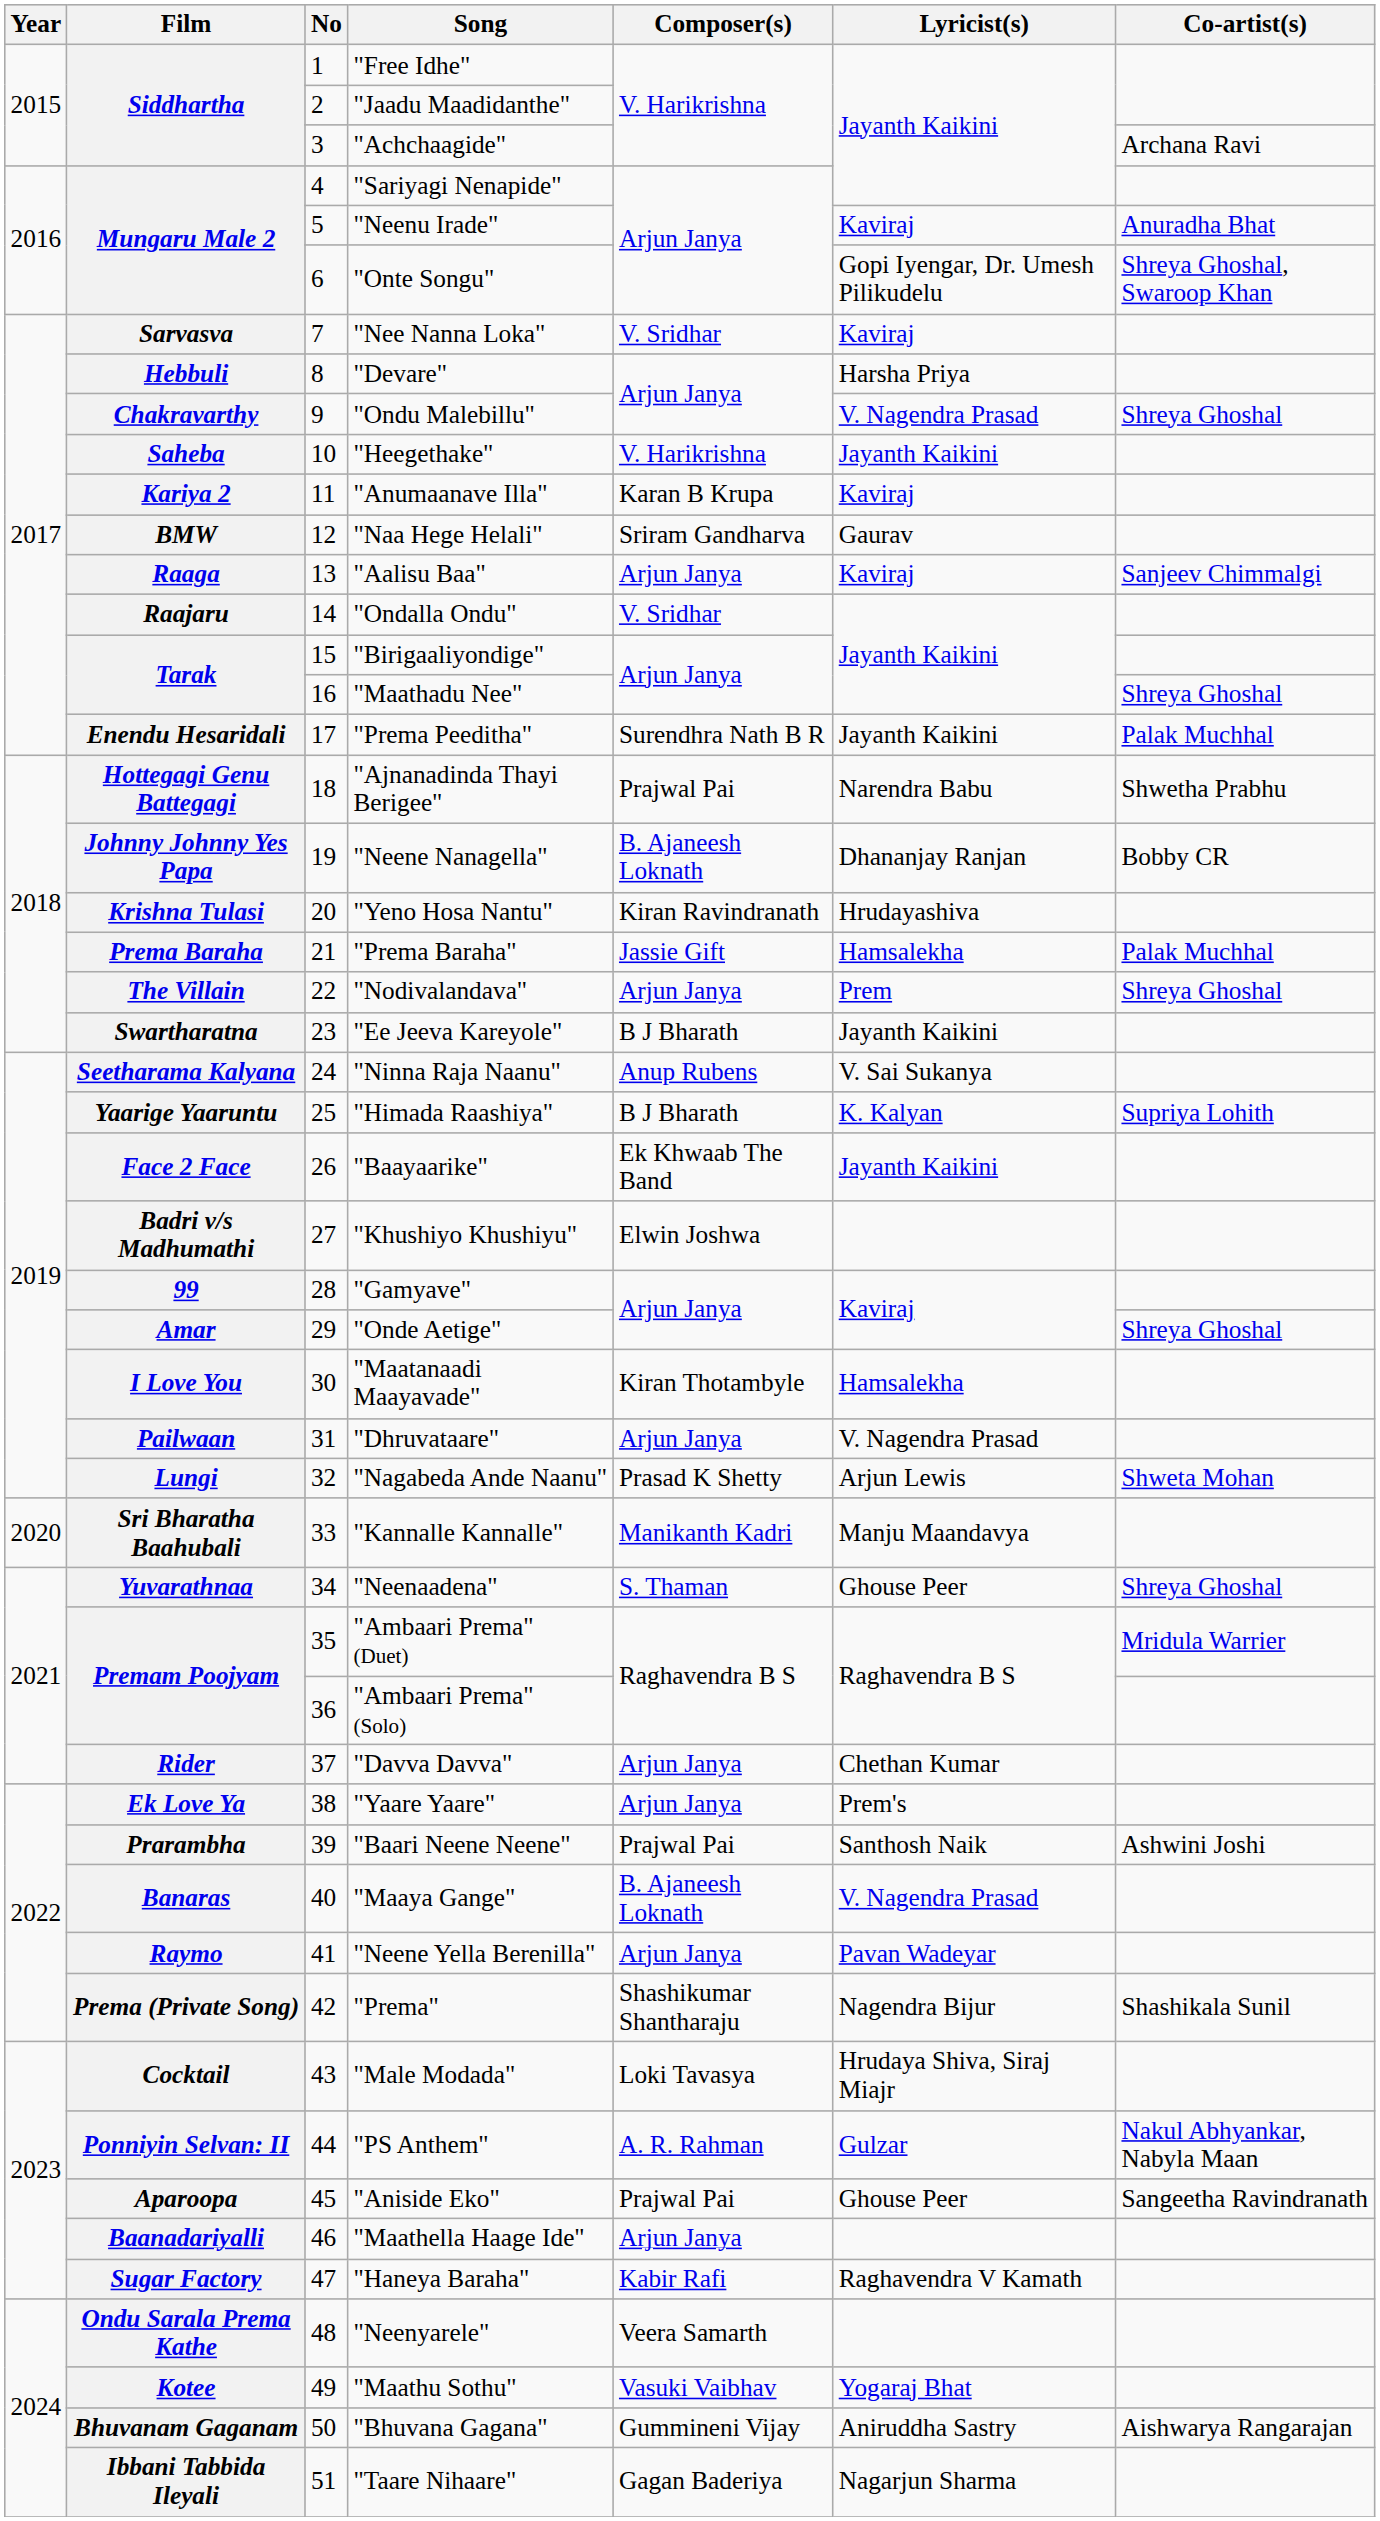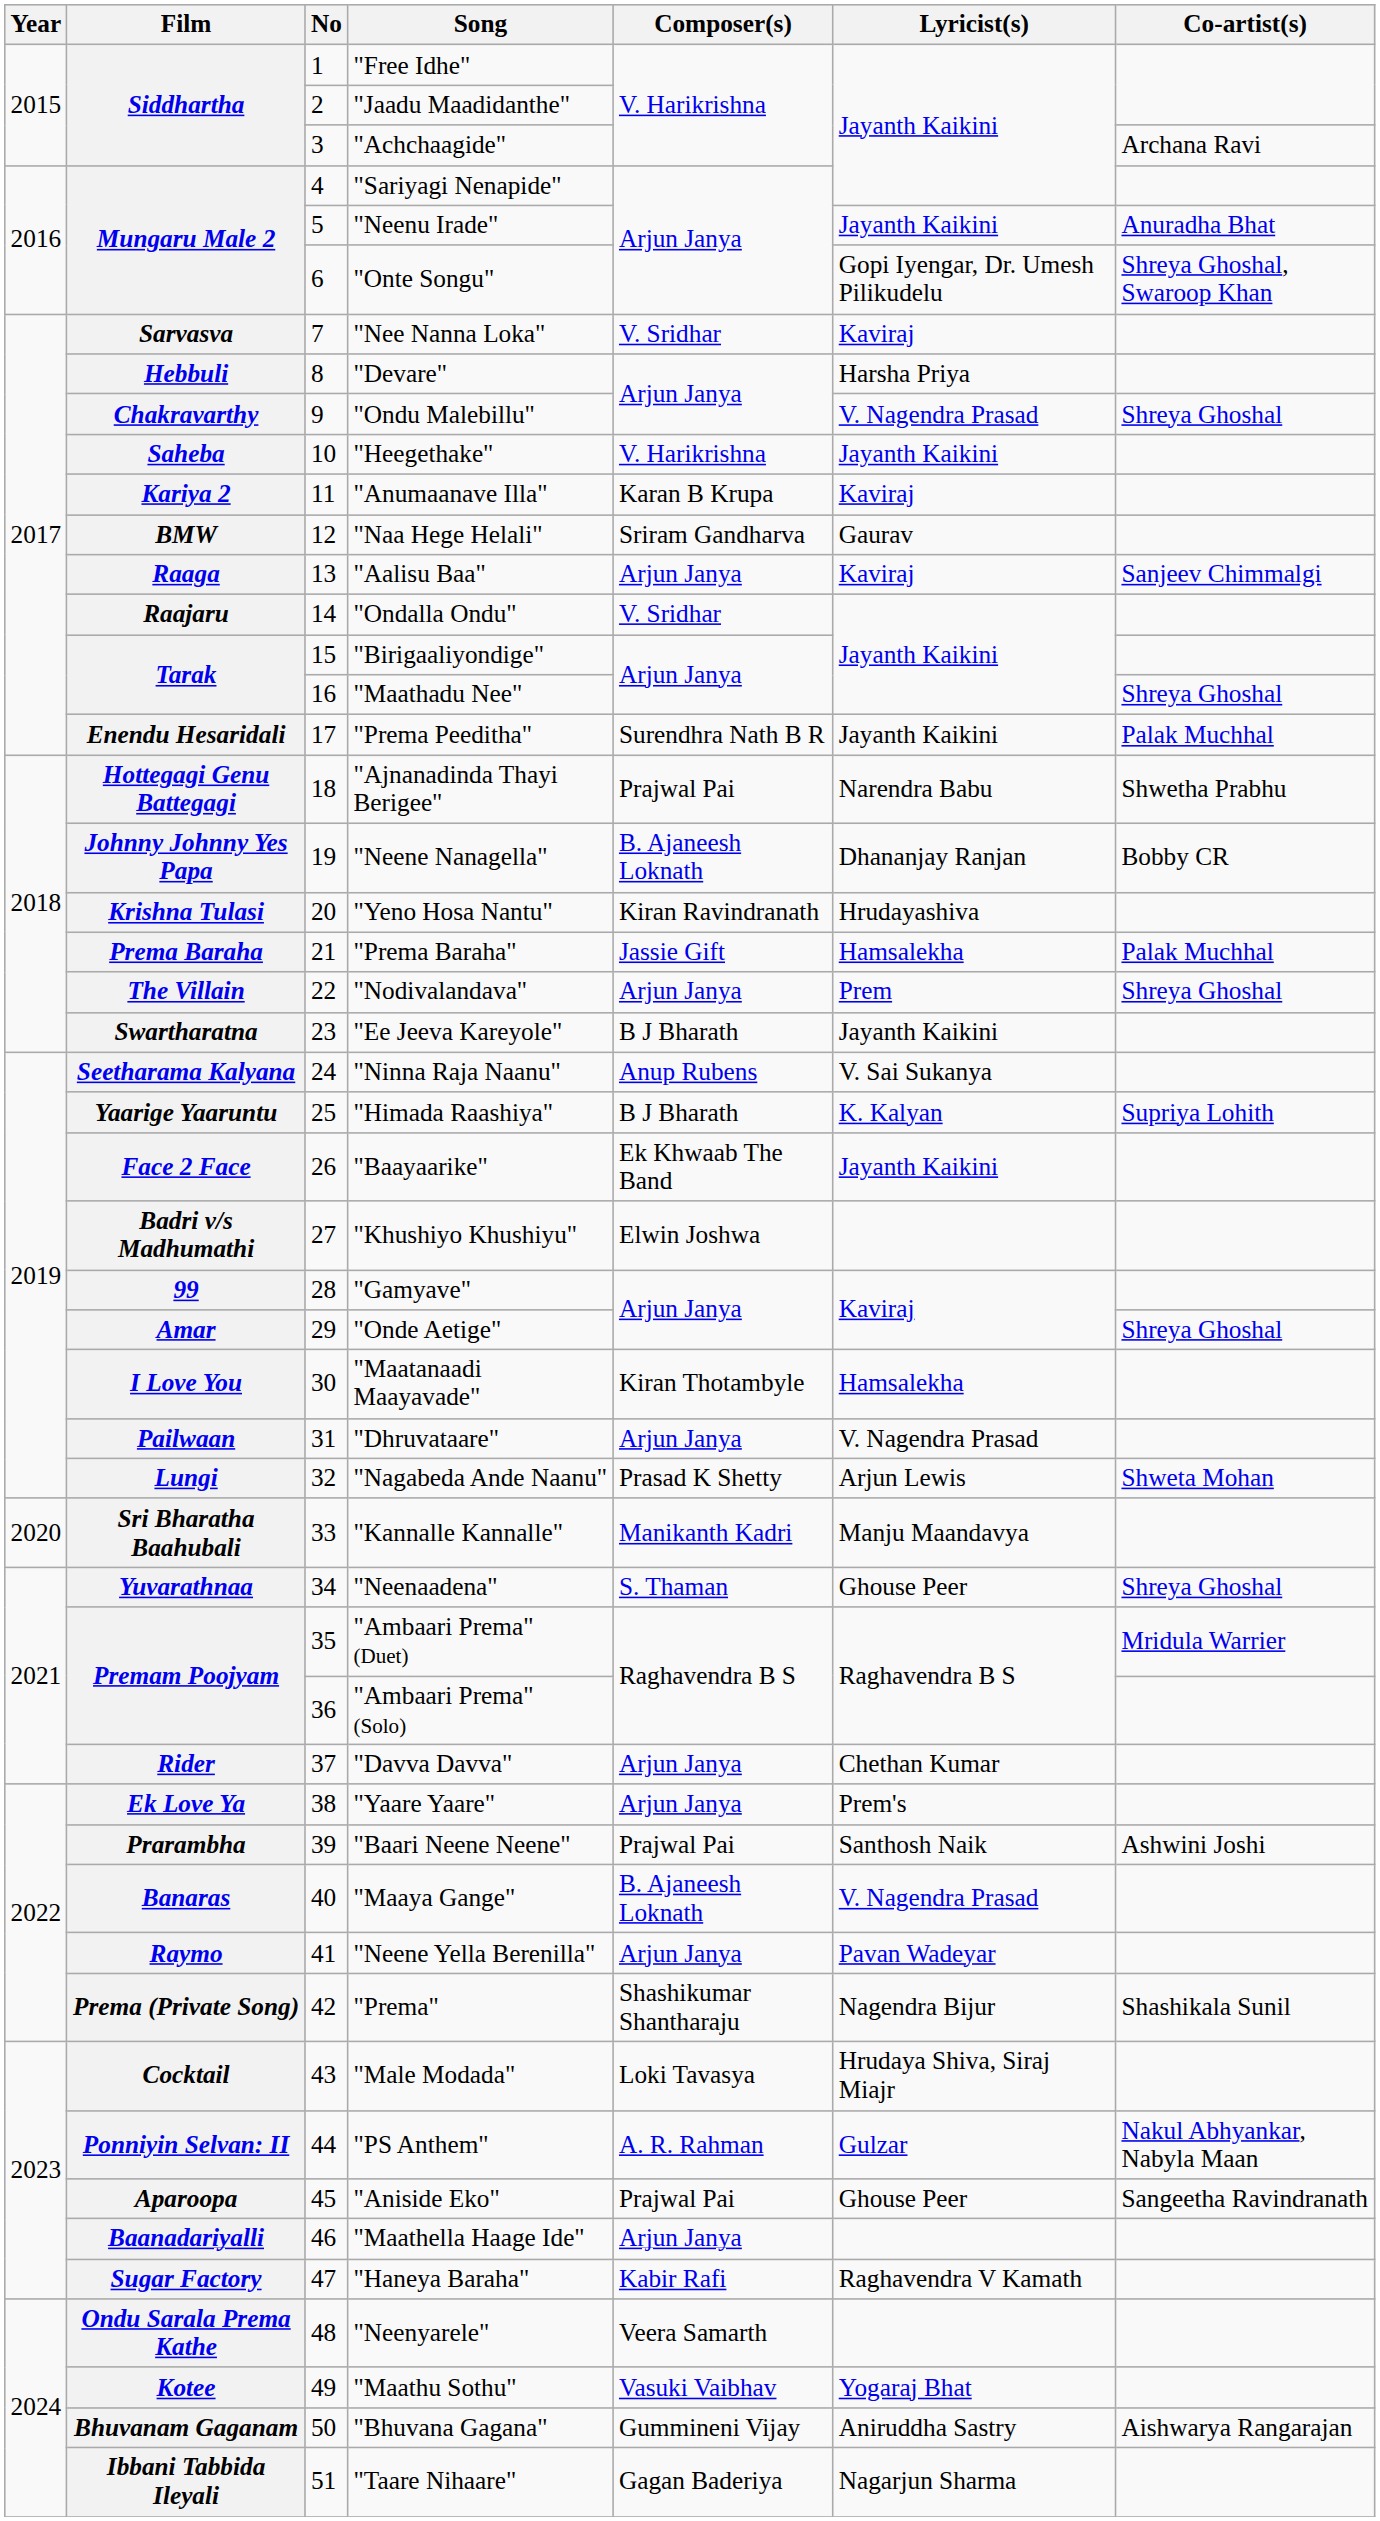"Neenu Irade" | Lyricist(s): Kaviraj -> Jayanth Kaikini
